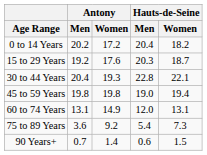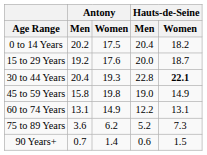0 to 14 Years | Antony / Women: 17.2 -> 17.5
15 to 29 Years | Hauts-de-Seine / Men: 20.3 -> 20.0
30 to 44 Years | Hauts-de-Seine / Women: normal -> bold
45 to 59 Years | Antony / Men: 19.8 -> 15.8
45 to 59 Years | Hauts-de-Seine / Women: 19.4 -> 14.9
60 to 74 Years | Hauts-de-Seine / Men: 12.0 -> 12.2
75 to 89 Years | Antony / Women: 9.2 -> 6.2
75 to 89 Years | Hauts-de-Seine / Men: 5.4 -> 5.2
